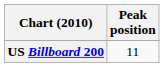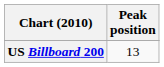US Billboard 200 | Peak position: 11 -> 13
